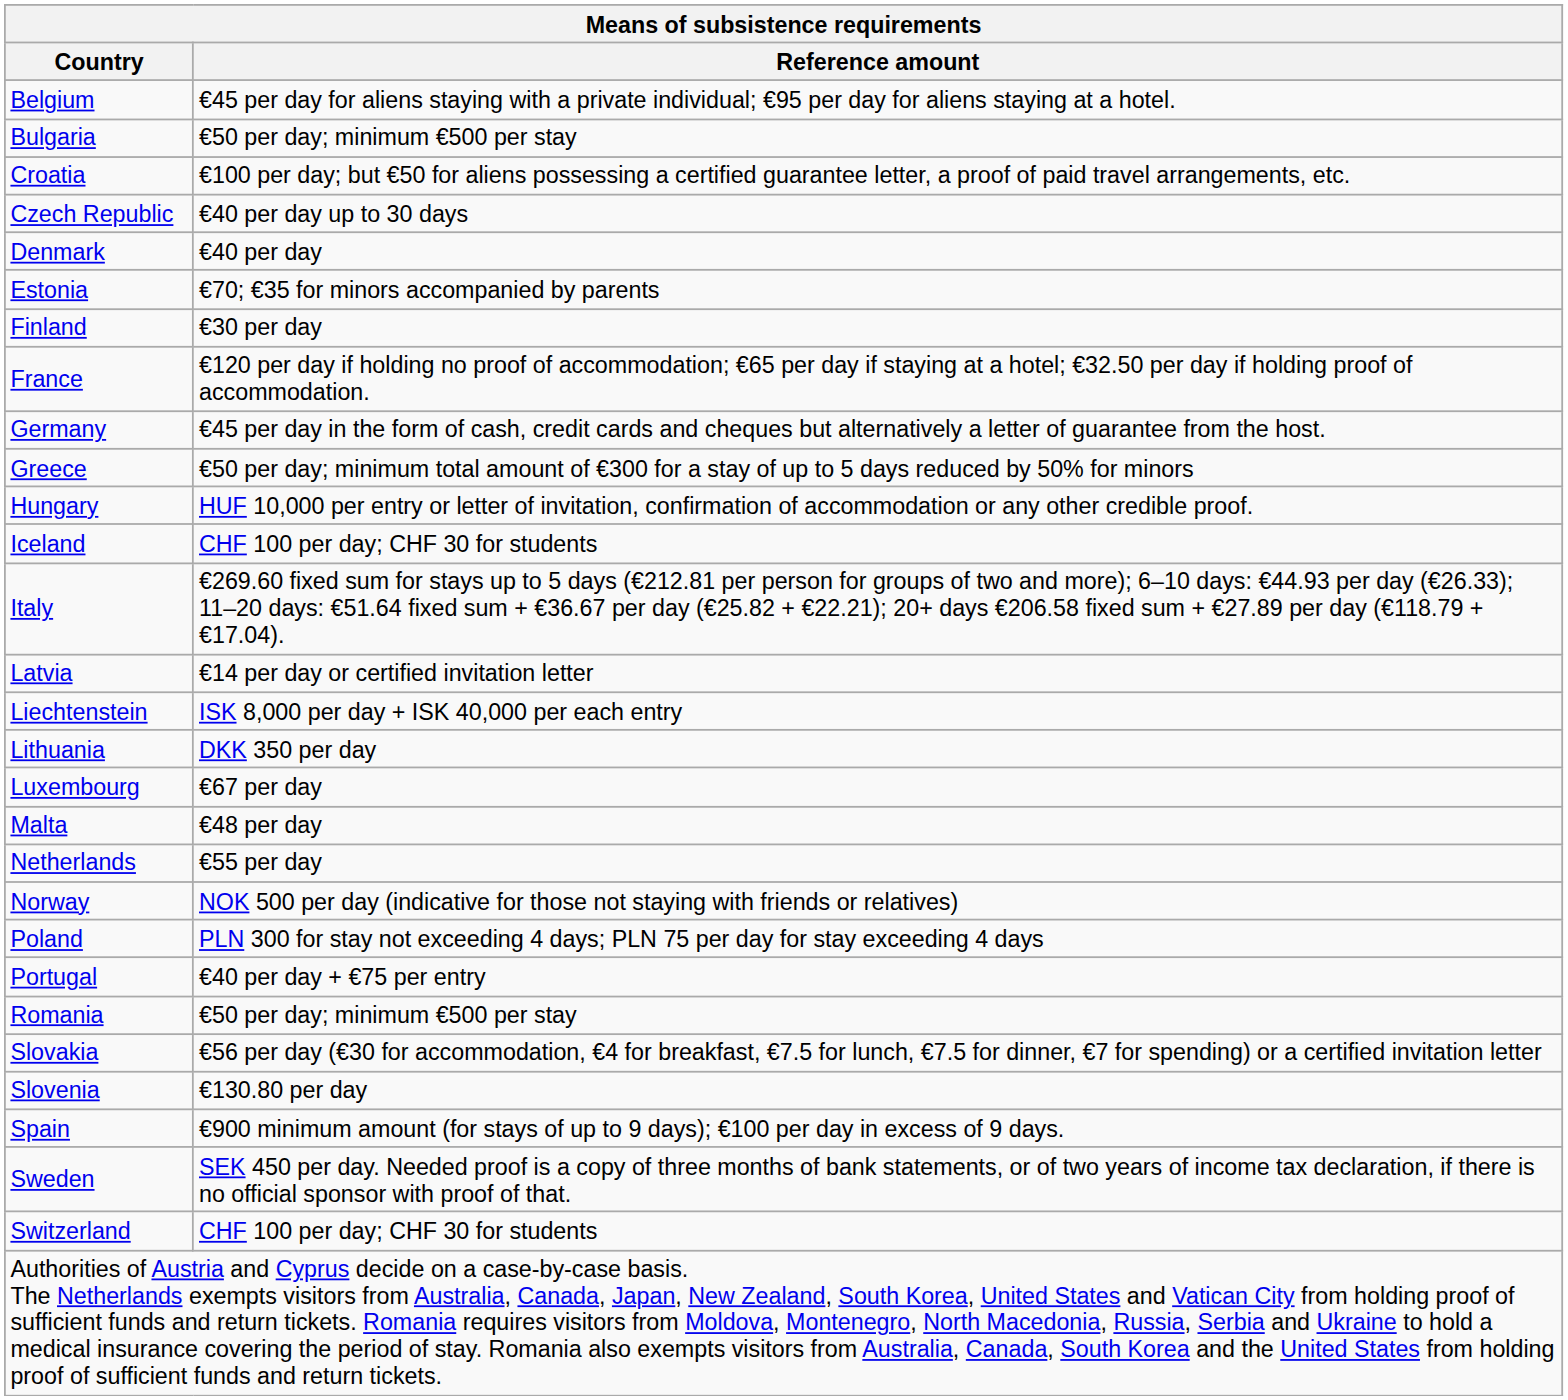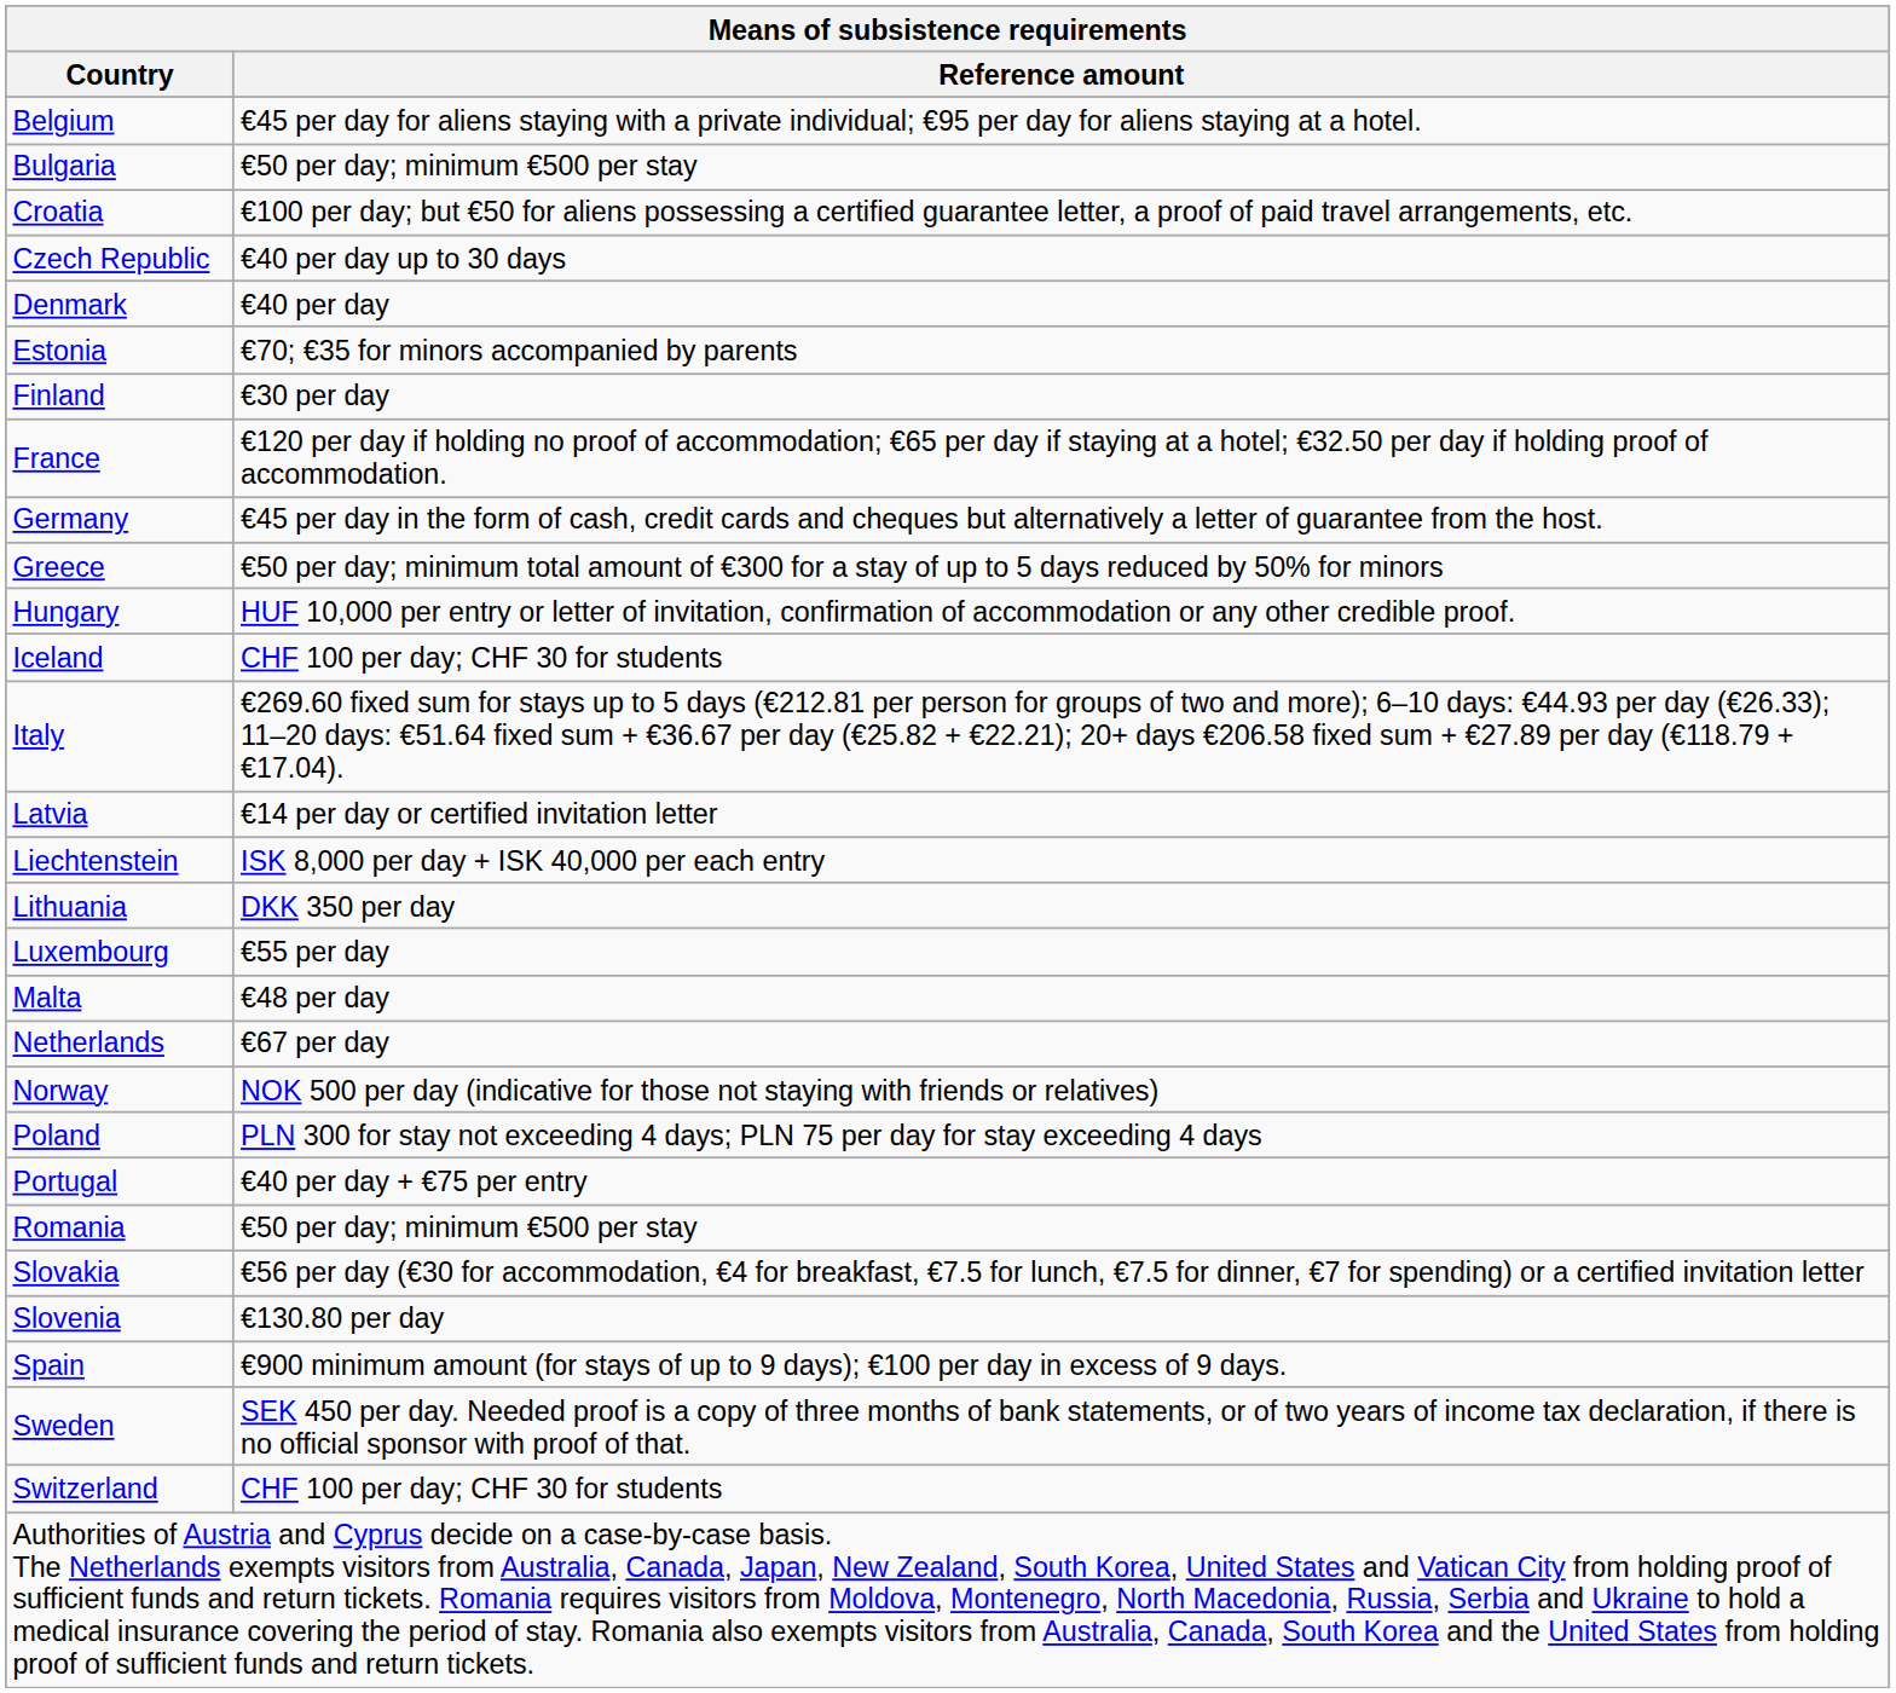Luxembourg | Reference amount: €67 per day -> €55 per day
Netherlands | Reference amount: €55 per day -> €67 per day
